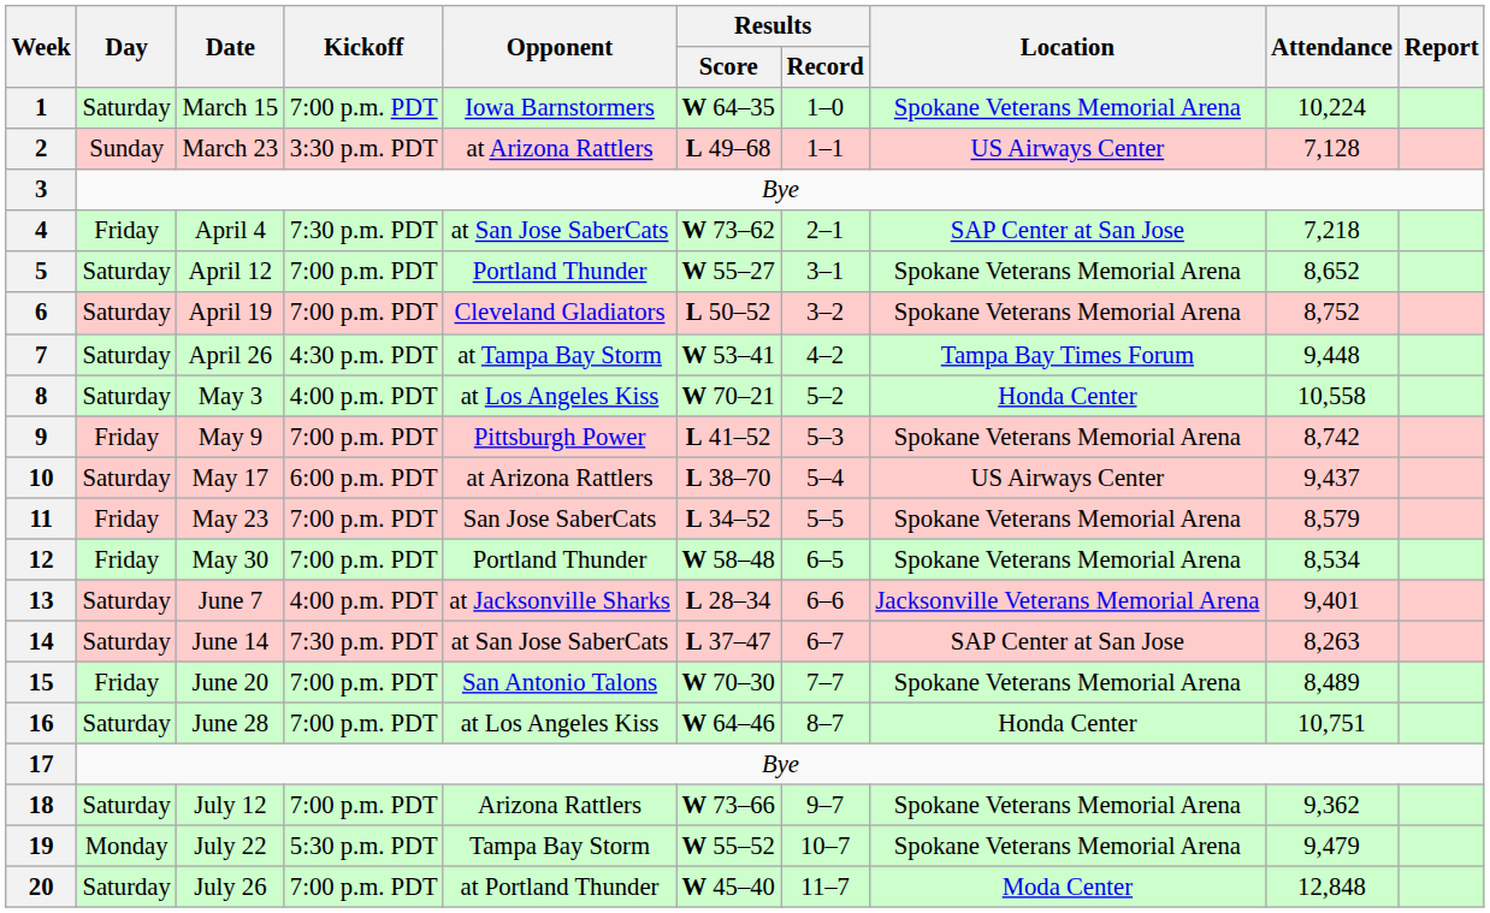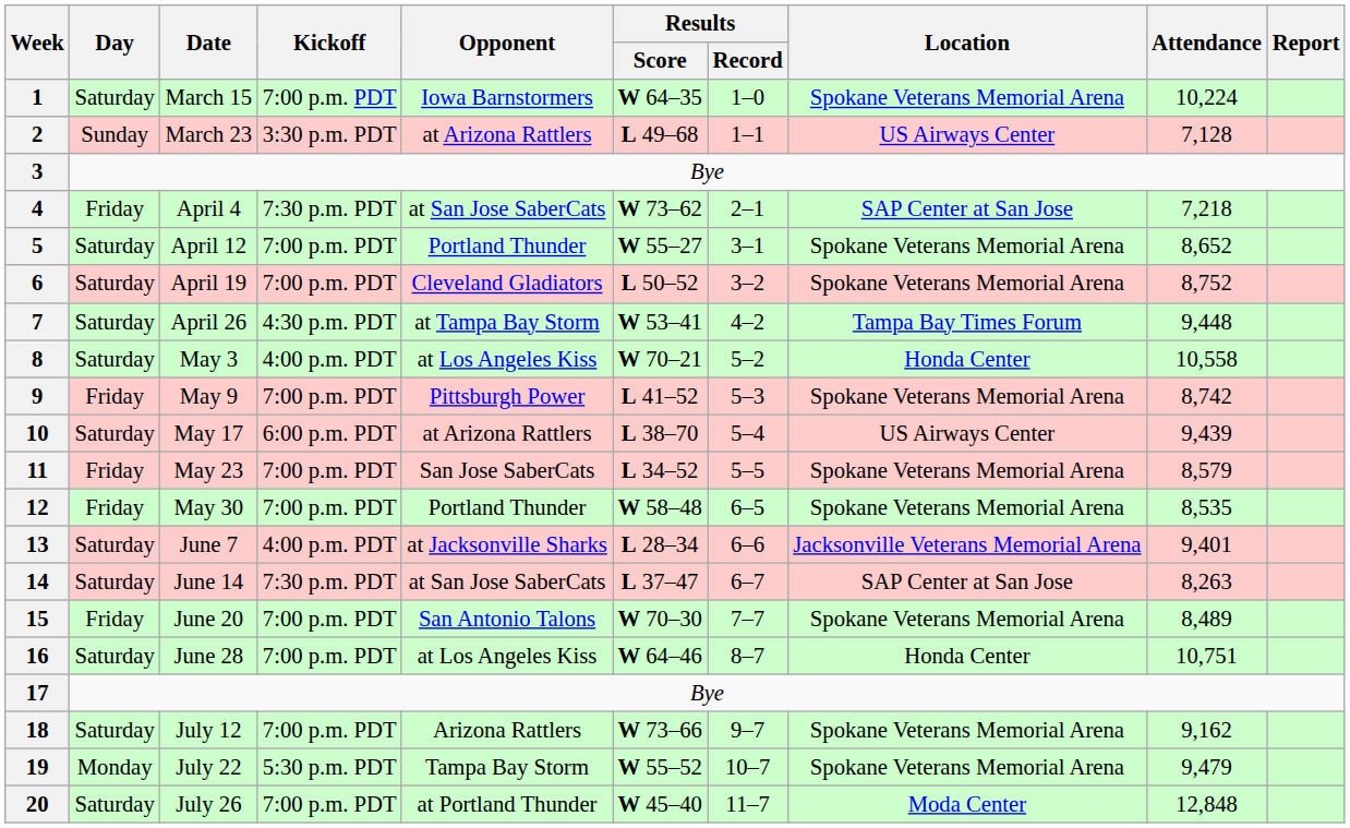10 | Attendance: 9,437 -> 9,439
12 | Attendance: 8,534 -> 8,535
18 | Attendance: 9,362 -> 9,162
